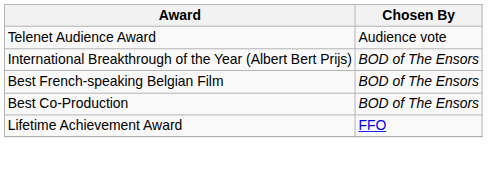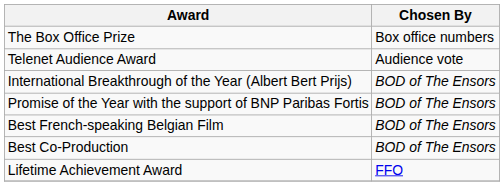+ row: The Box Office Prize | Box office numbers
+ row: Promise of the Year with the support of BNP Paribas Fortis | BOD of The Ensors
